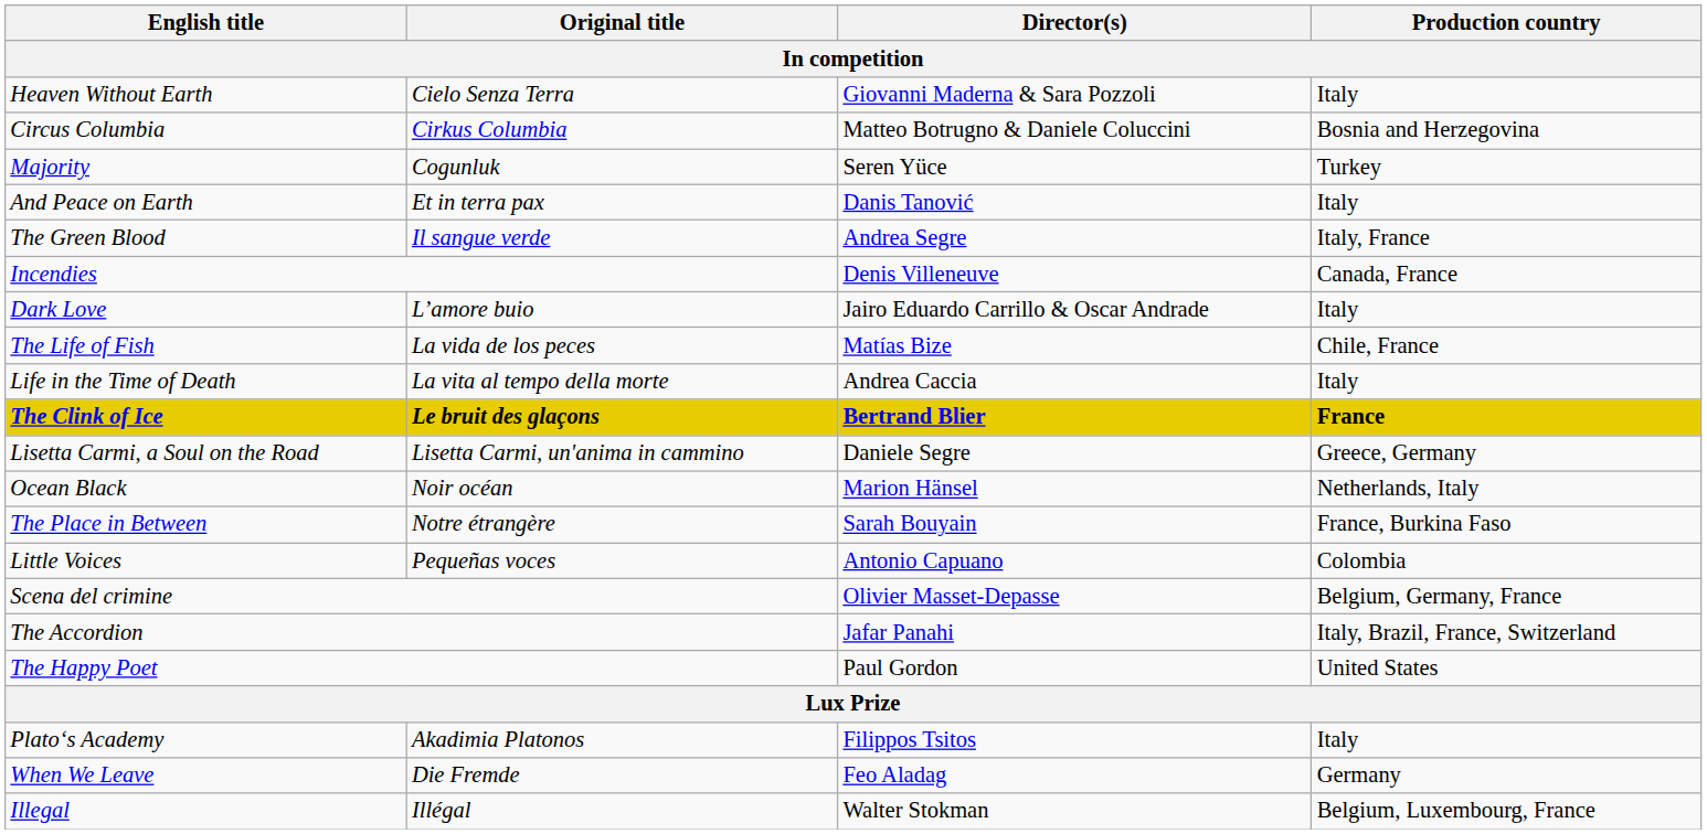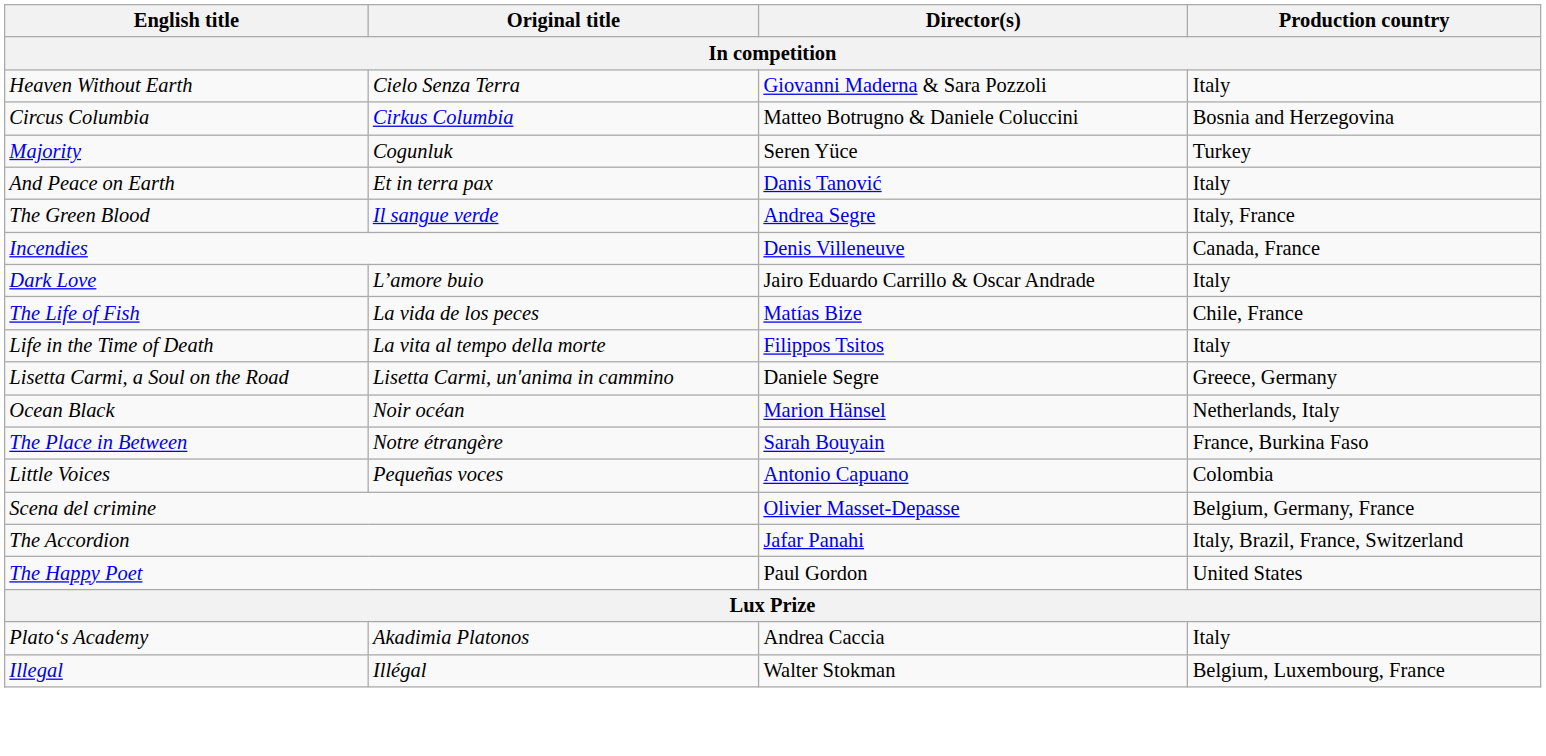Life in the Time of Death | Director(s): Andrea Caccia -> Filippos Tsitos
- row: The Clink of Ice | Le bruit des glaçons | Bertrand Blier | France
Plato‘s Academy | Director(s): Filippos Tsitos -> Andrea Caccia
- row: When We Leave | Die Fremde | Feo Aladag | Germany
